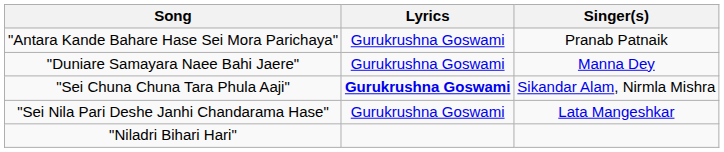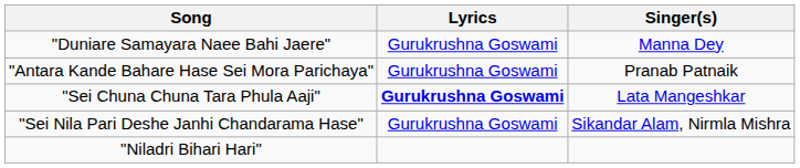rows swapped: "Antara Kande Bahare Hase Sei Mora Parichaya" <-> "Duniare Samayara Naee Bahi Jaere"
"Sei Chuna Chuna Tara Phula Aaji" | Singer(s): Sikandar Alam, Nirmla Mishra -> Lata Mangeshkar
"Sei Nila Pari Deshe Janhi Chandarama Hase" | Singer(s): Lata Mangeshkar -> Sikandar Alam, Nirmla Mishra
